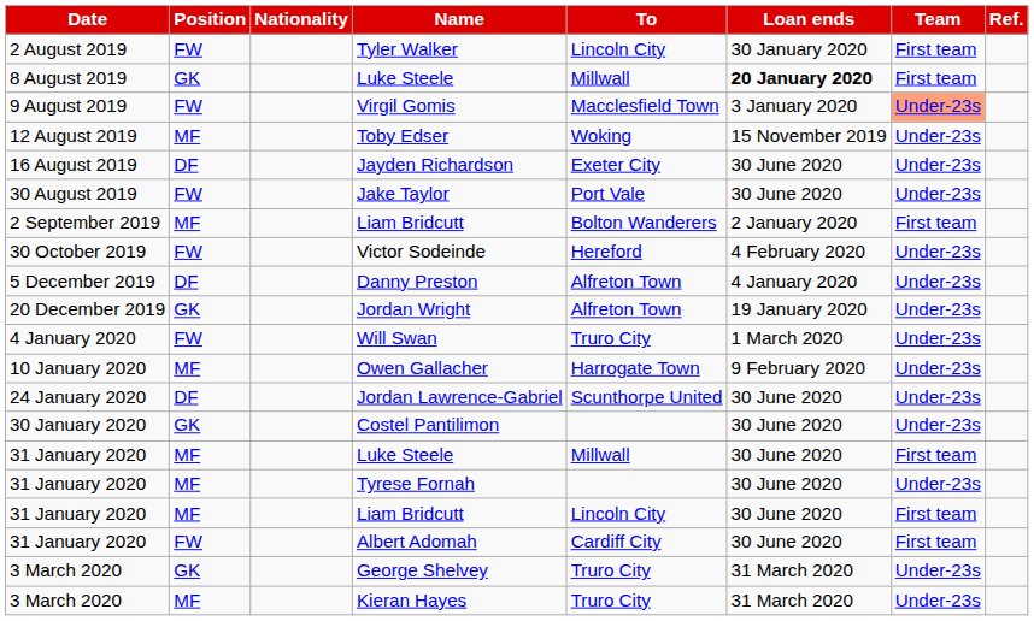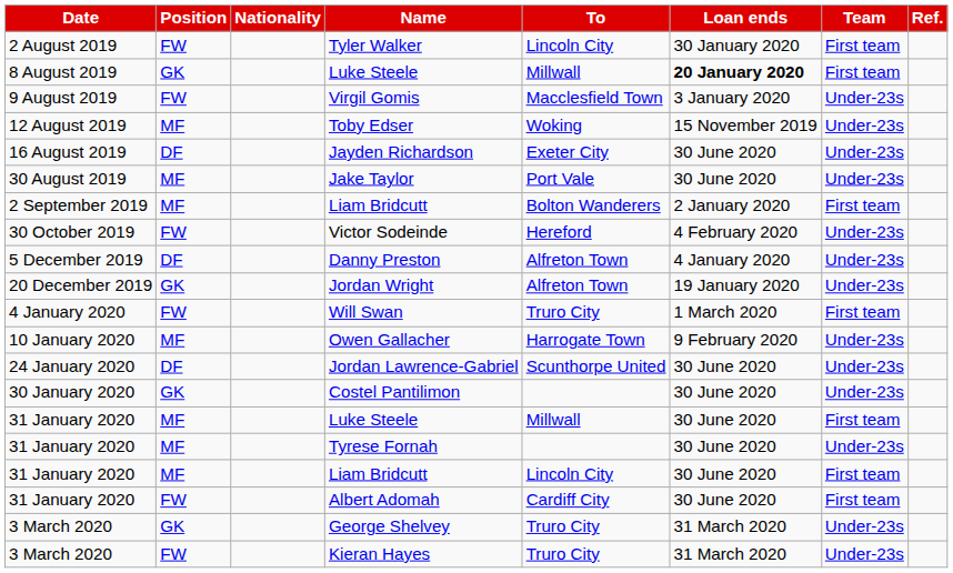Virgil Gomis | Team: lightsalmon background -> no background
Jake Taylor | Position: FW -> MF
Will Swan | Team: Under-23s -> First team
Kieran Hayes | Position: MF -> FW
